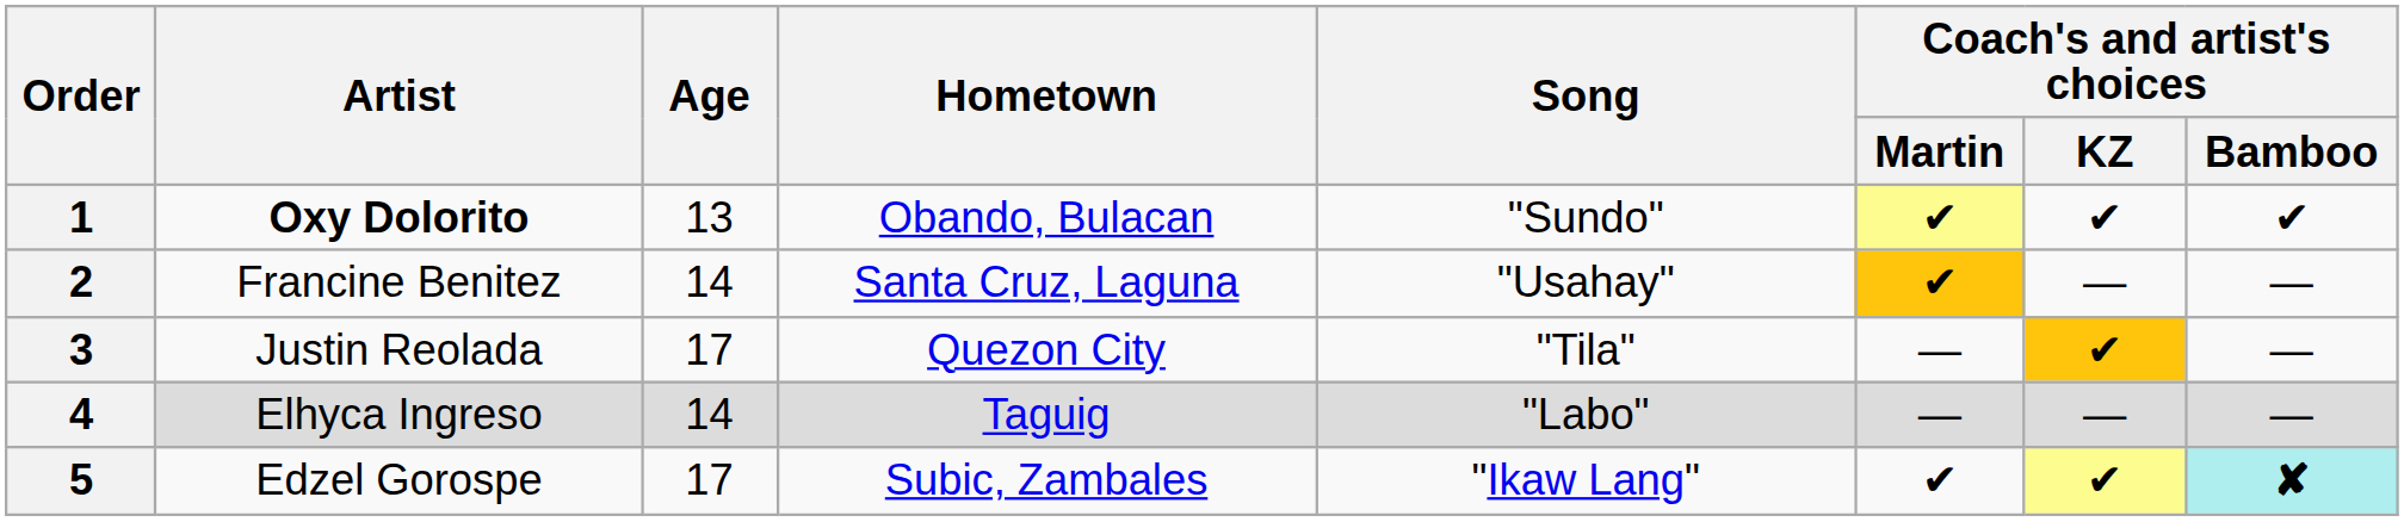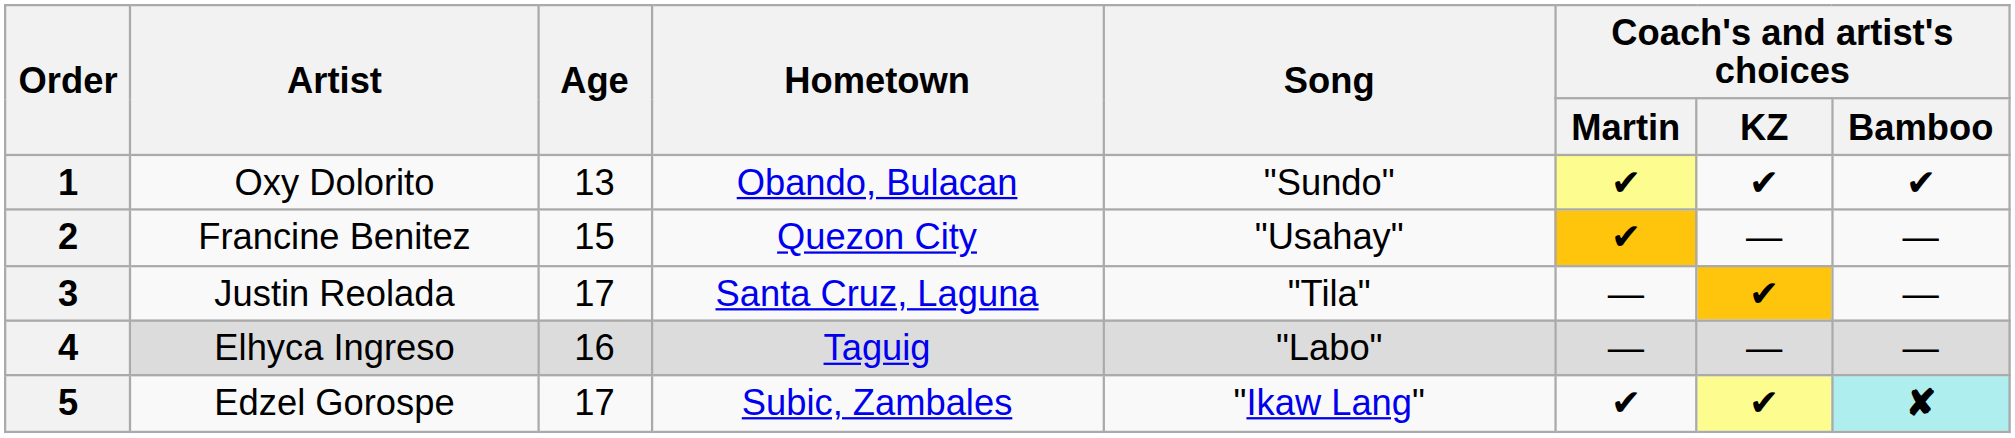1 | Artist: bold -> normal
2 | Age: 14 -> 15
2 | Hometown: Santa Cruz, Laguna -> Quezon City
3 | Hometown: Quezon City -> Santa Cruz, Laguna
4 | Age: 14 -> 16
